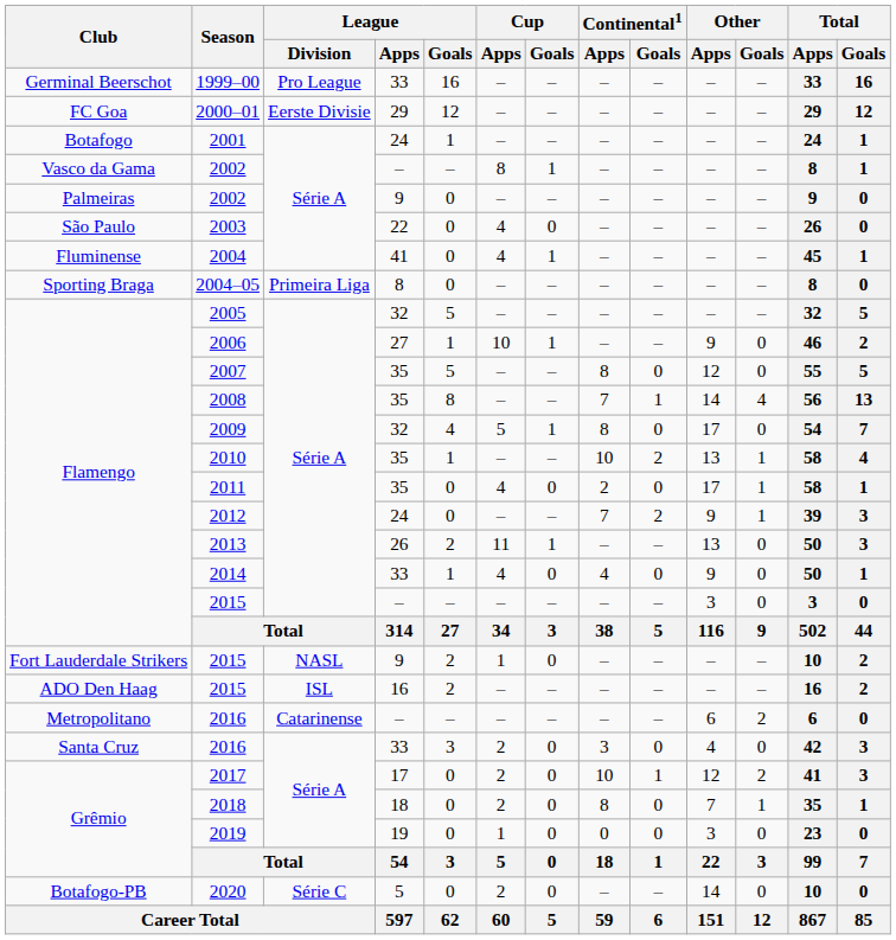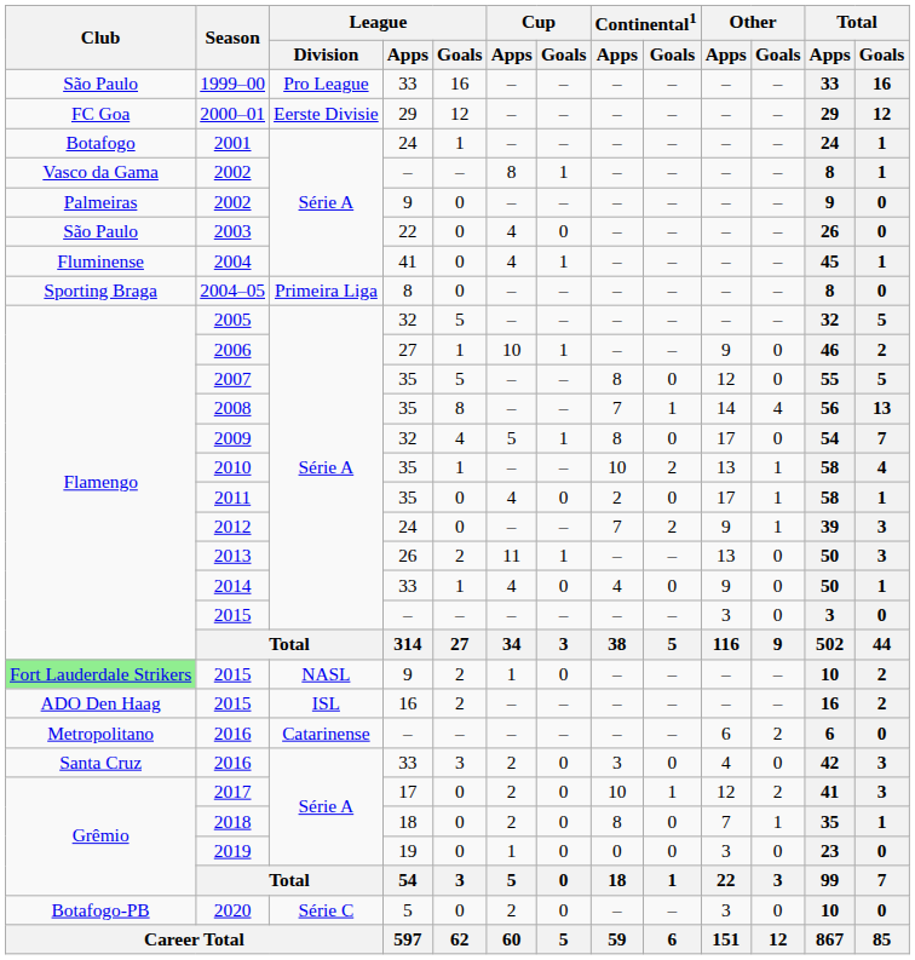1999–00 | Club: Germinal Beerschot -> São Paulo
2015 / 9 | Club: no background -> lightgreen background
2020 | Other / Apps: 14 -> 3
